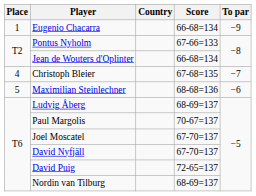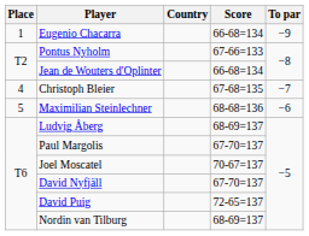Paul Margolis | Score: 70-67=137 -> 67-70=137
Joel Moscatel | Score: 67-70=137 -> 70-67=137
